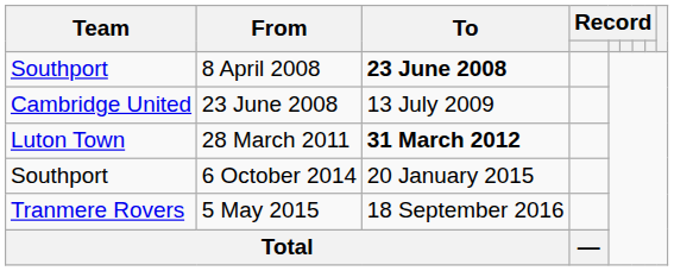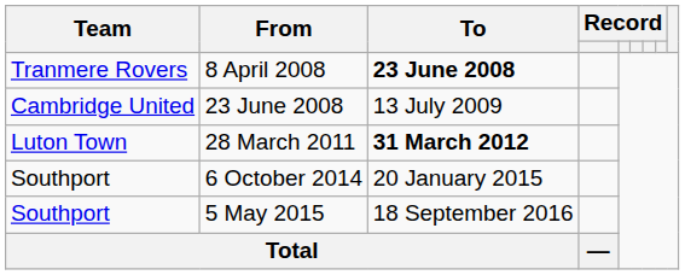8 April 2008 | Team: Southport -> Tranmere Rovers
5 May 2015 | Team: Tranmere Rovers -> Southport
